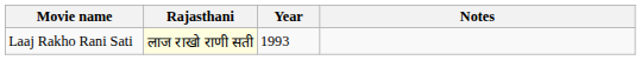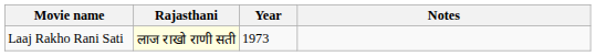Laaj Rakho Rani Sati | Year: 1993 -> 1973
